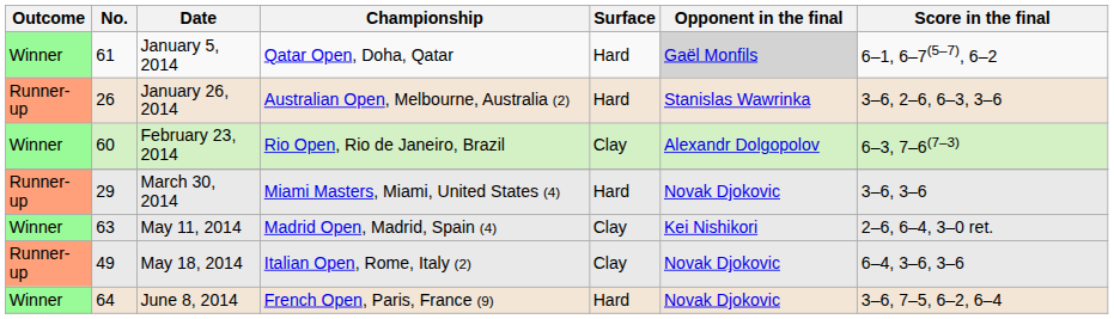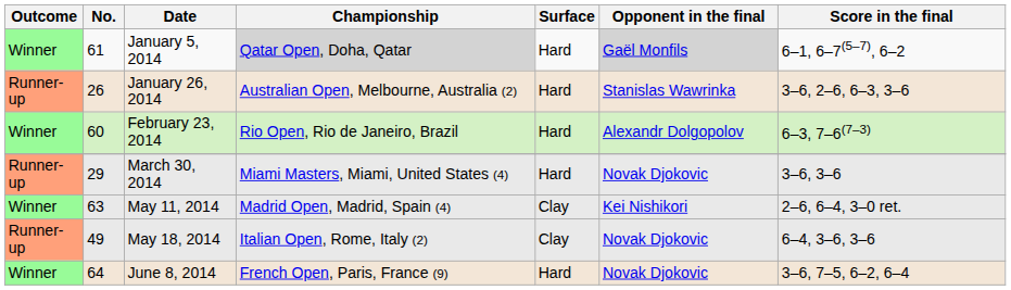January 5, 2014 | Championship: no background -> lightgrey background
February 23, 2014 | Surface: Clay -> Hard
